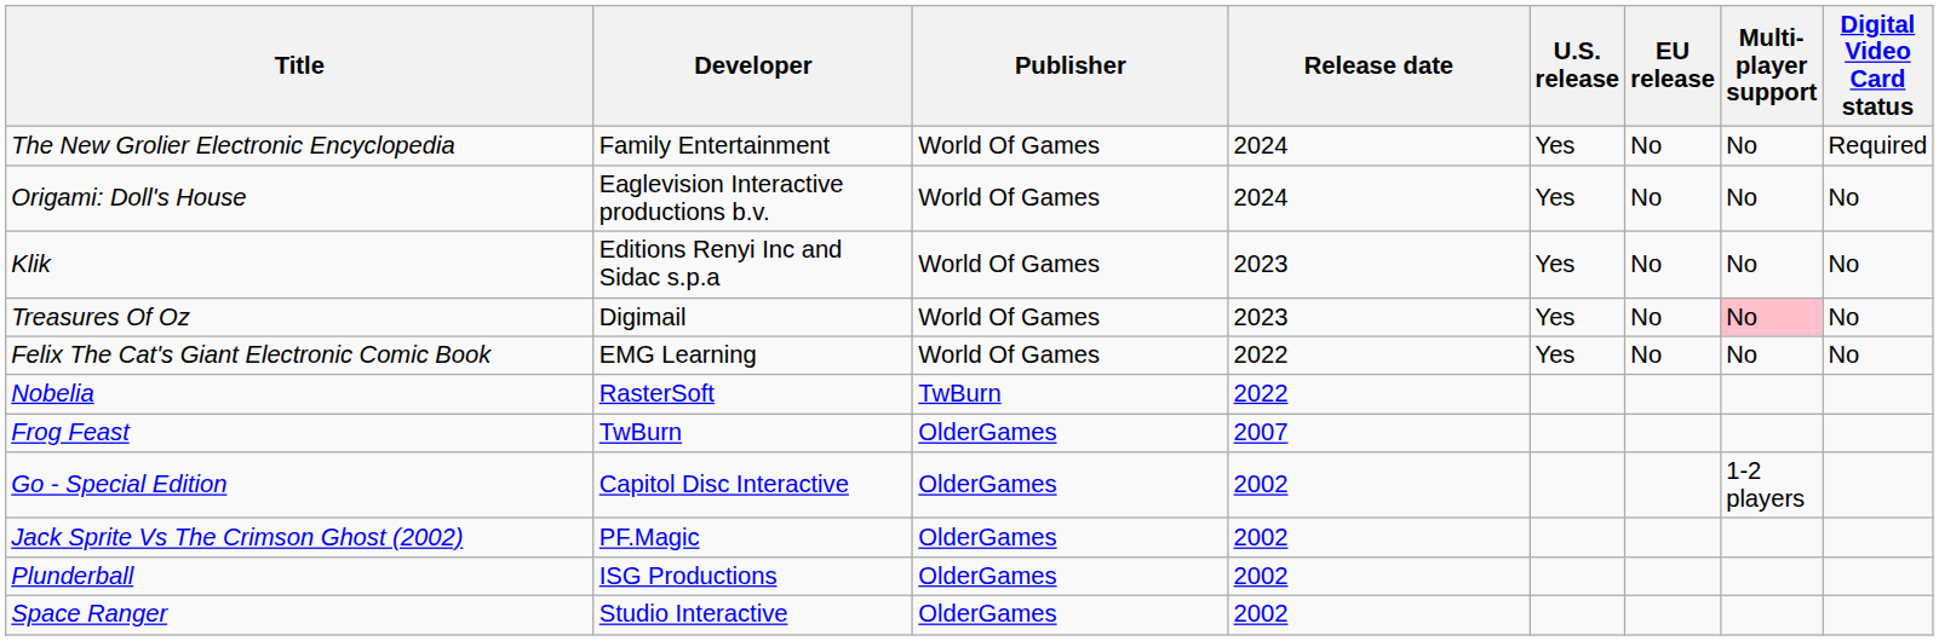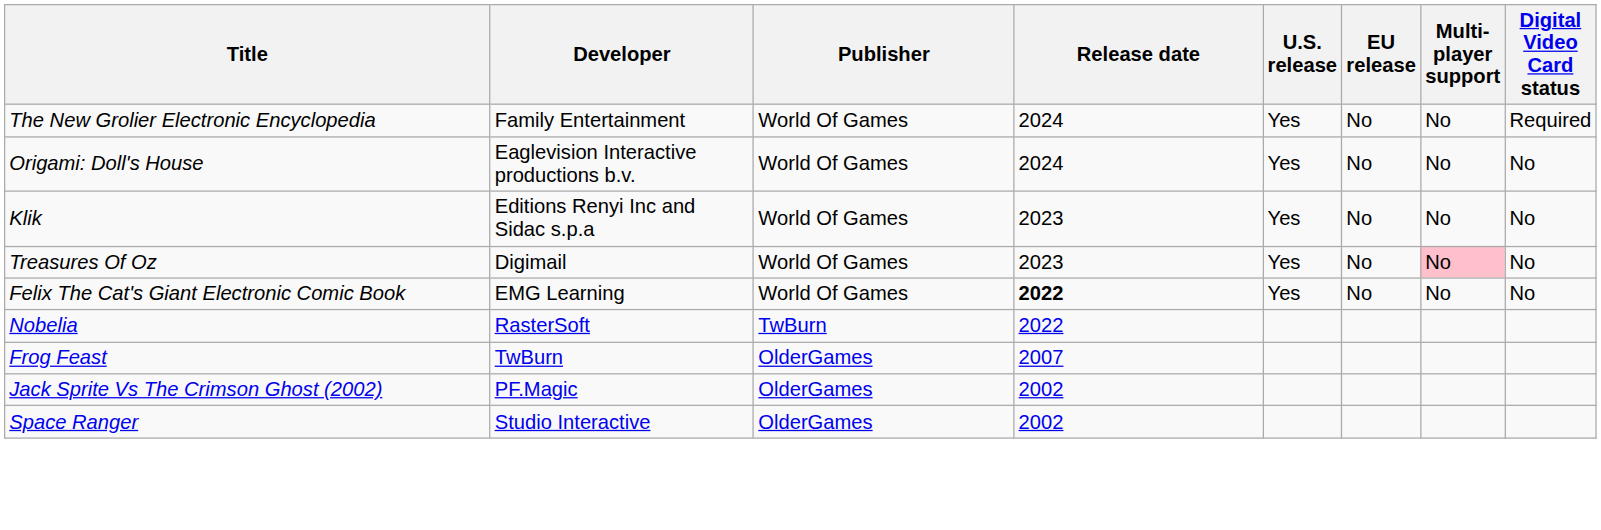Felix The Cat's Giant Electronic Comic Book | Release date: normal -> bold
- row: Go - Special Edition | Capitol Disc Interactive | OlderGames | 2002 | 1-2 players
- row: Plunderball | ISG Productions | OlderGames | 2002
